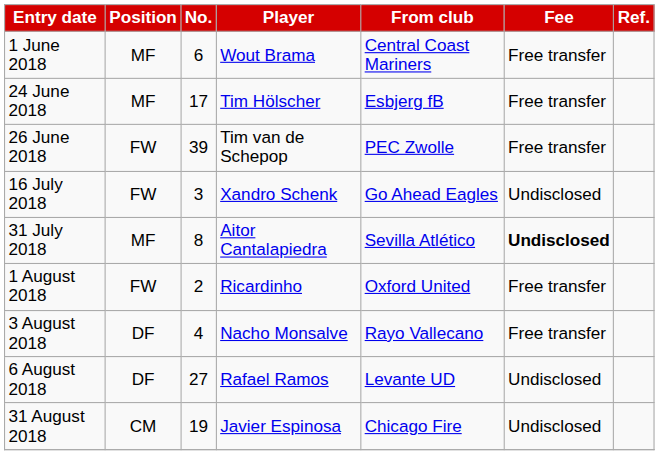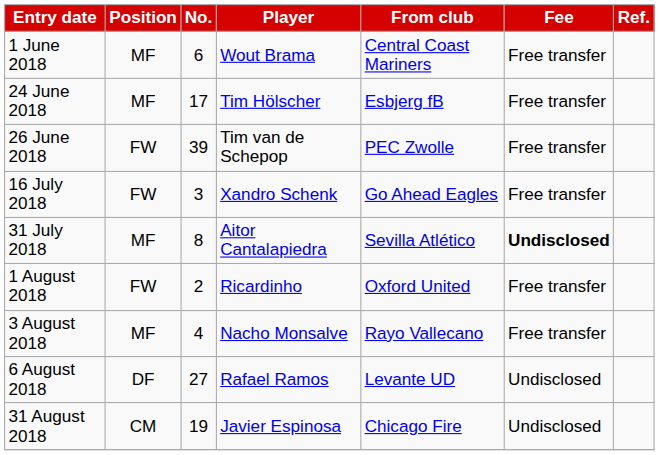16 July 2018 | Fee: Undisclosed -> Free transfer
3 August 2018 | Position: DF -> MF
